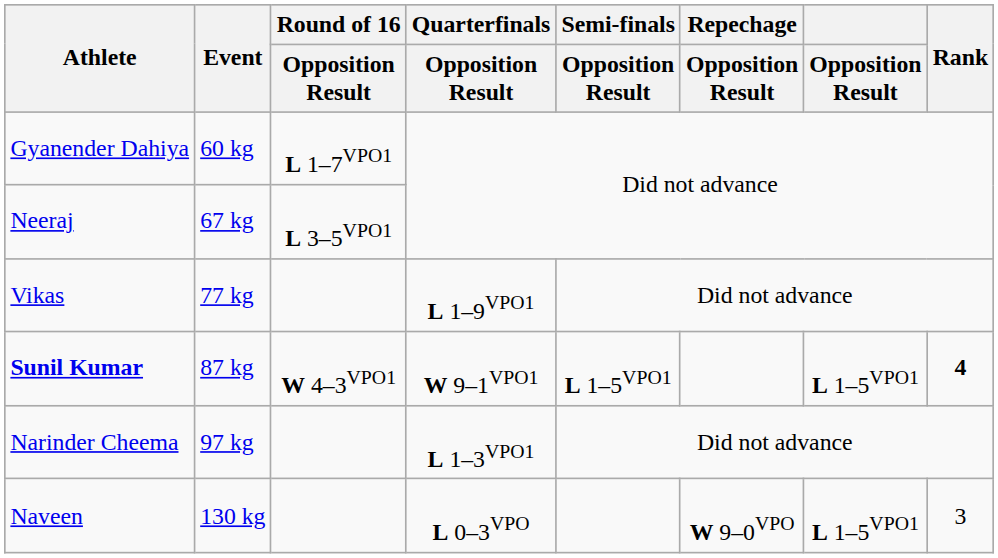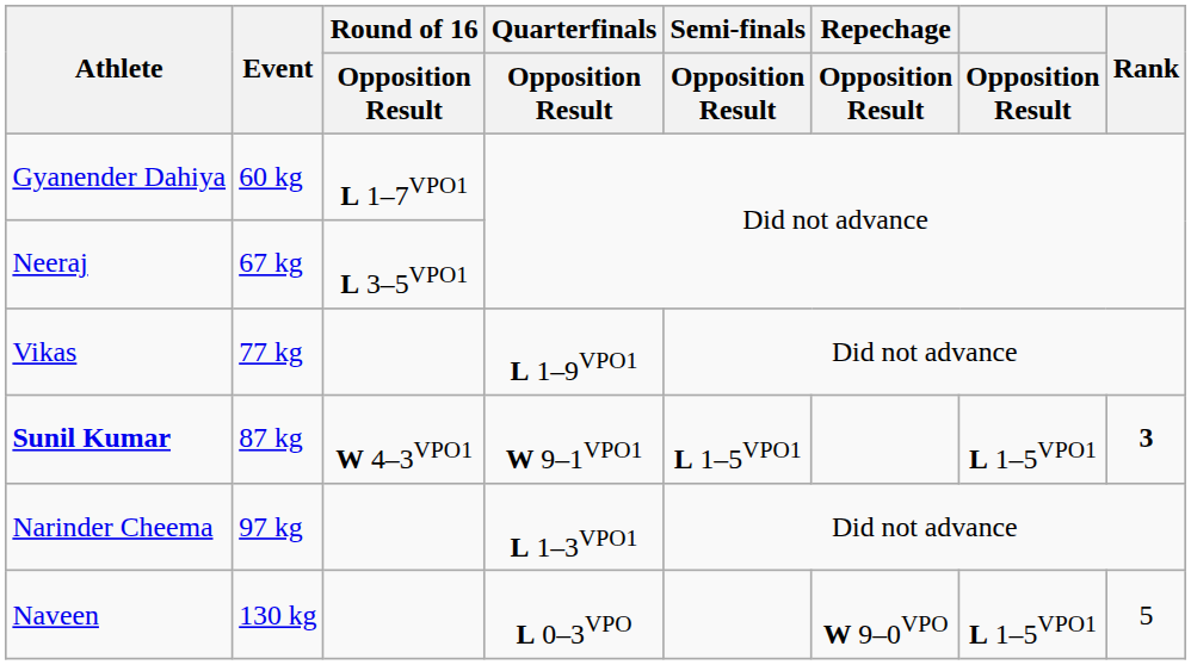Sunil Kumar | Rank: 4 -> 3
Naveen | Rank: 3 -> 5
